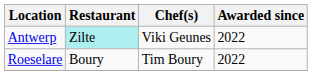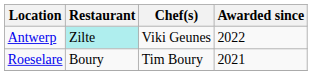Roeselare | Awarded since: 2022 -> 2021
